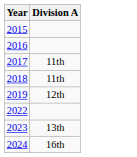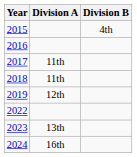+ column: Division B | 4th
